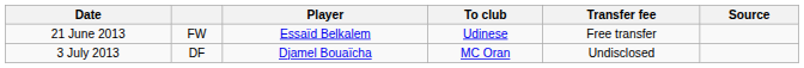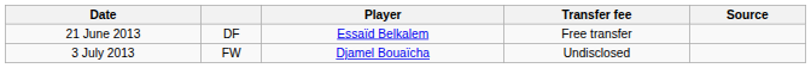- column: To club | Udinese | MC Oran
21 June 2013 | column 2: FW -> DF
3 July 2013 | column 2: DF -> FW
